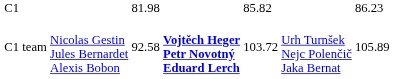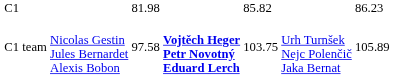C1 team | column 3: 92.58 -> 97.58
C1 team | column 5: 103.72 -> 103.75
